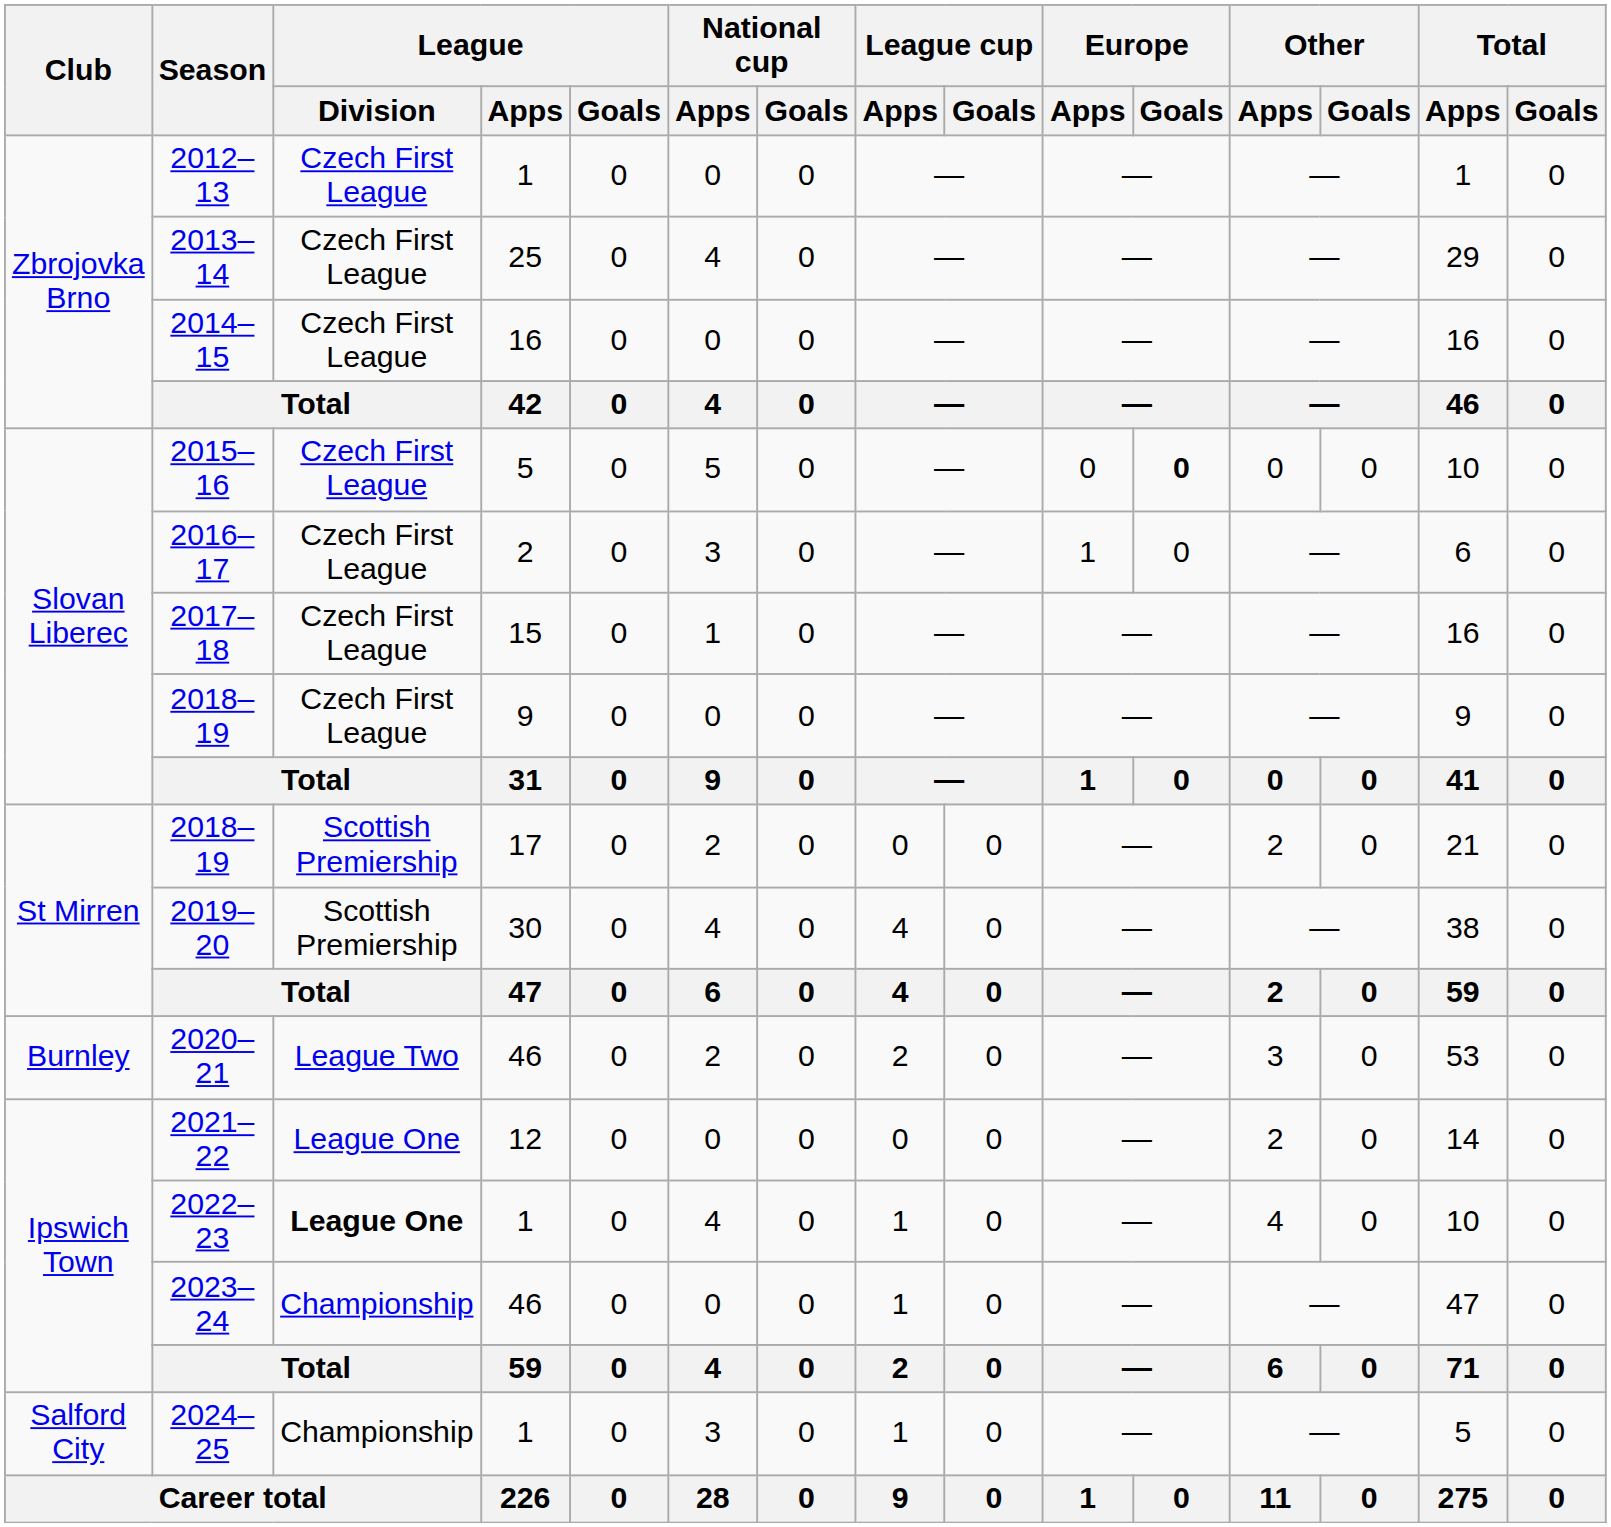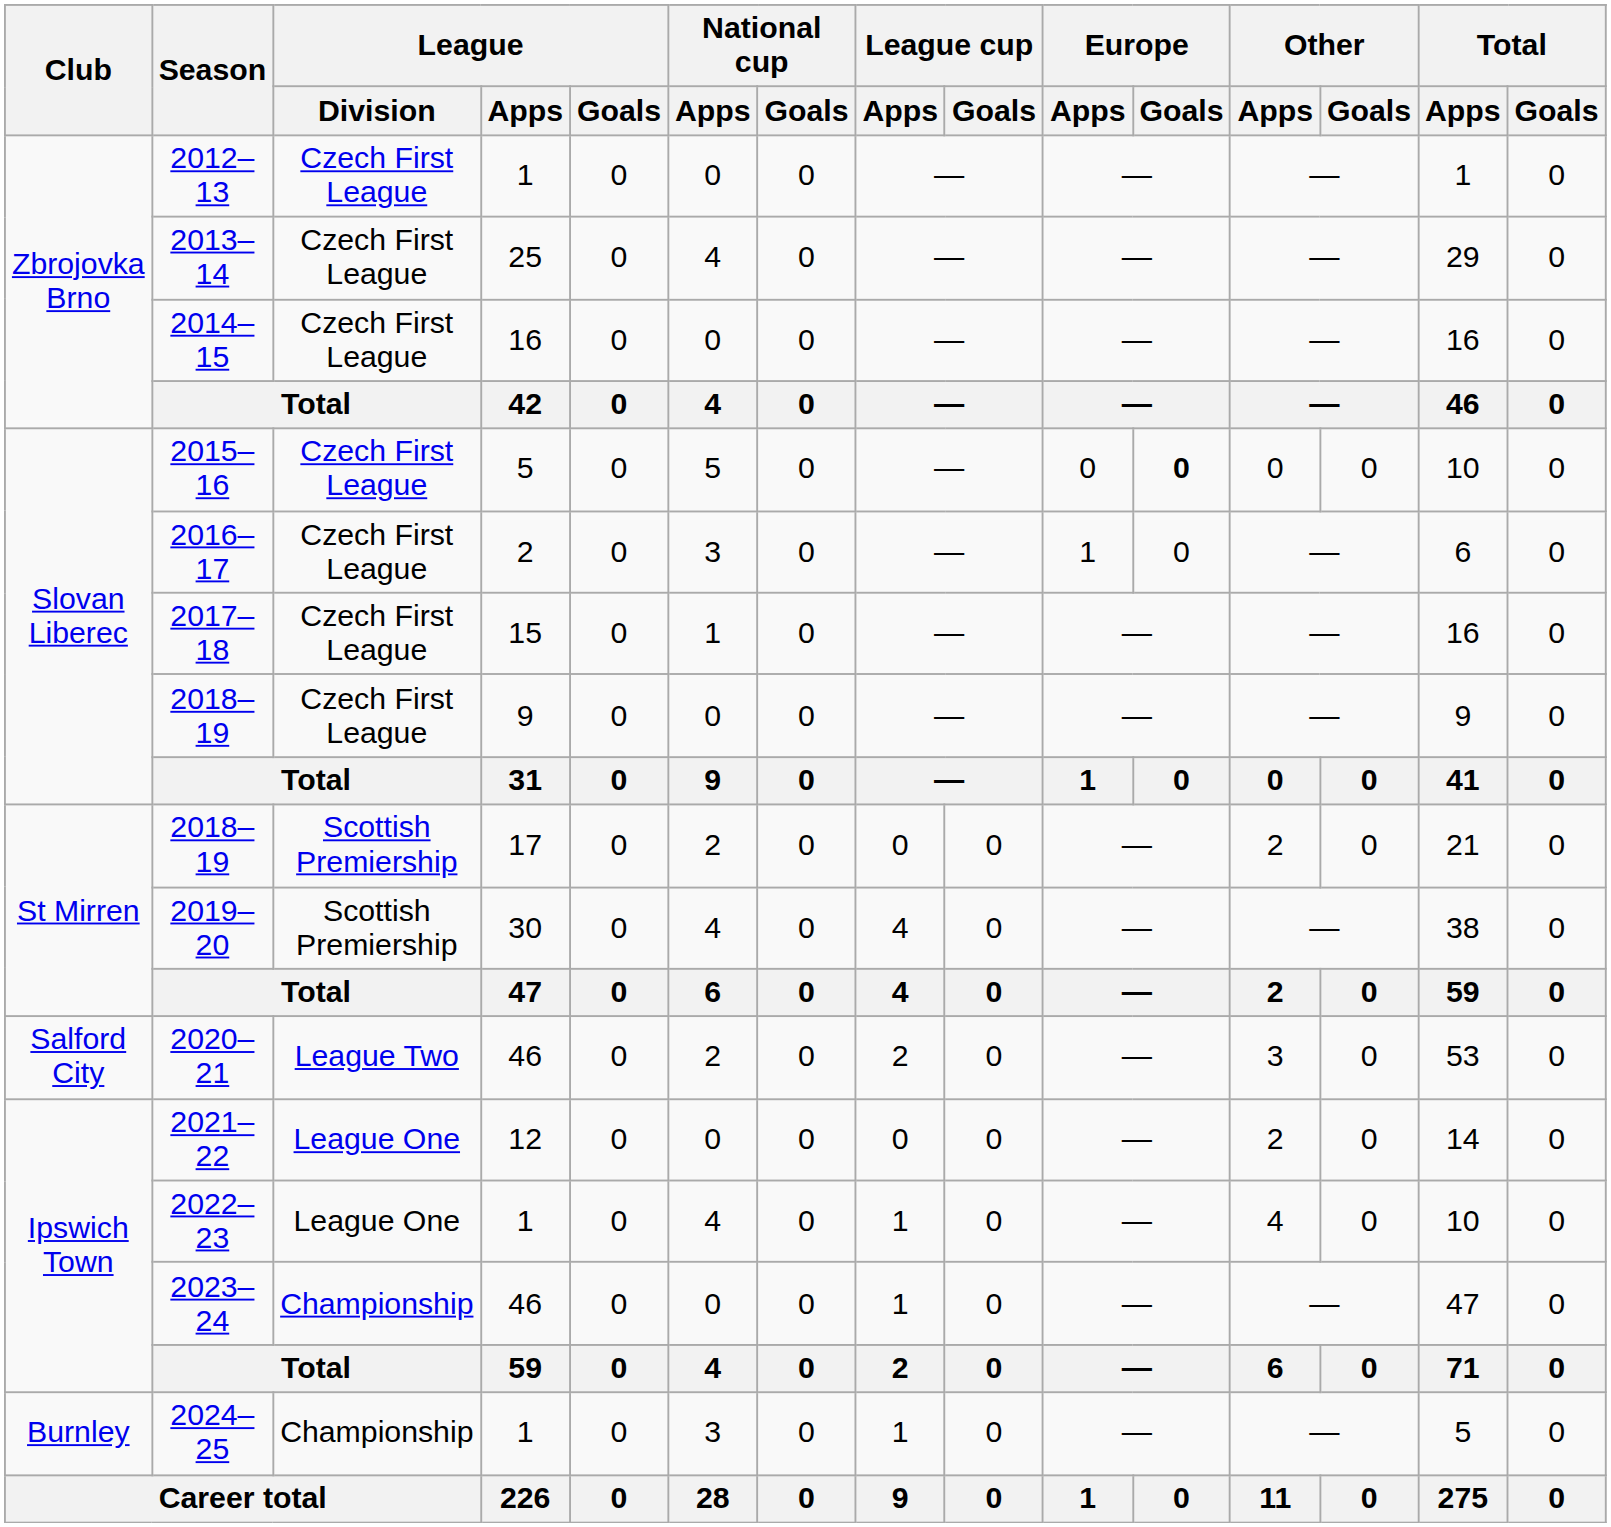2020–21 | Club: Burnley -> Salford City
2022–23 | League / Division: bold -> normal
2024–25 | Club: Salford City -> Burnley
